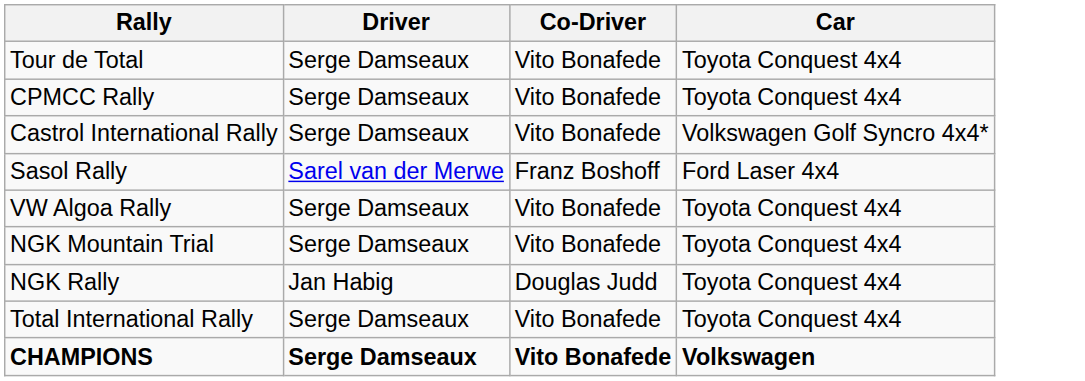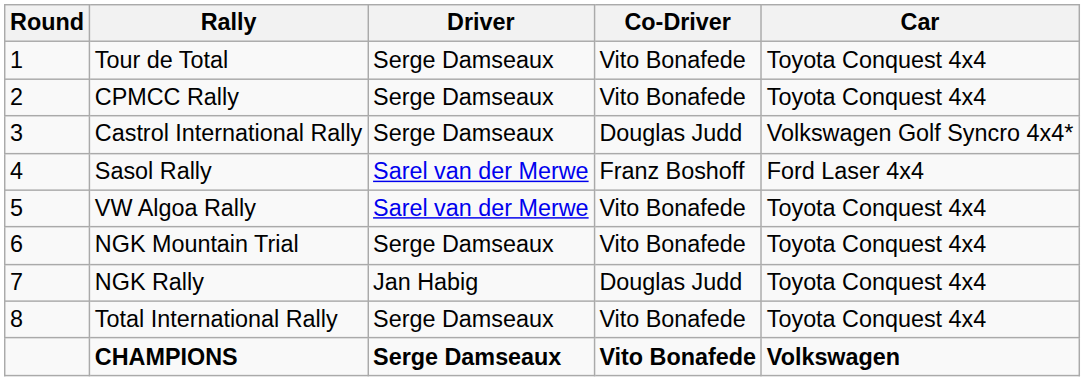+ column: Round | 1 | 2 | 3 | 4 | 5 | 6 | 7 | 8
Castrol International Rally | Co-Driver: Vito Bonafede -> Douglas Judd
VW Algoa Rally | Driver: Serge Damseaux -> Sarel van der Merwe
